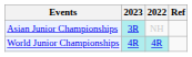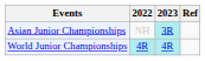columns swapped: 2022 <-> 2023
